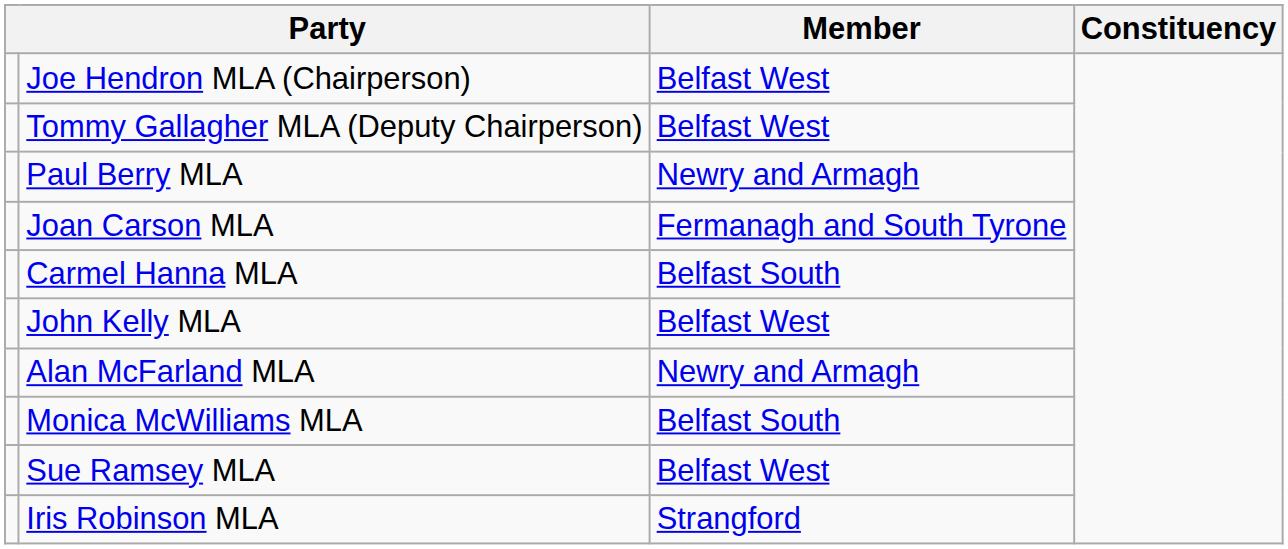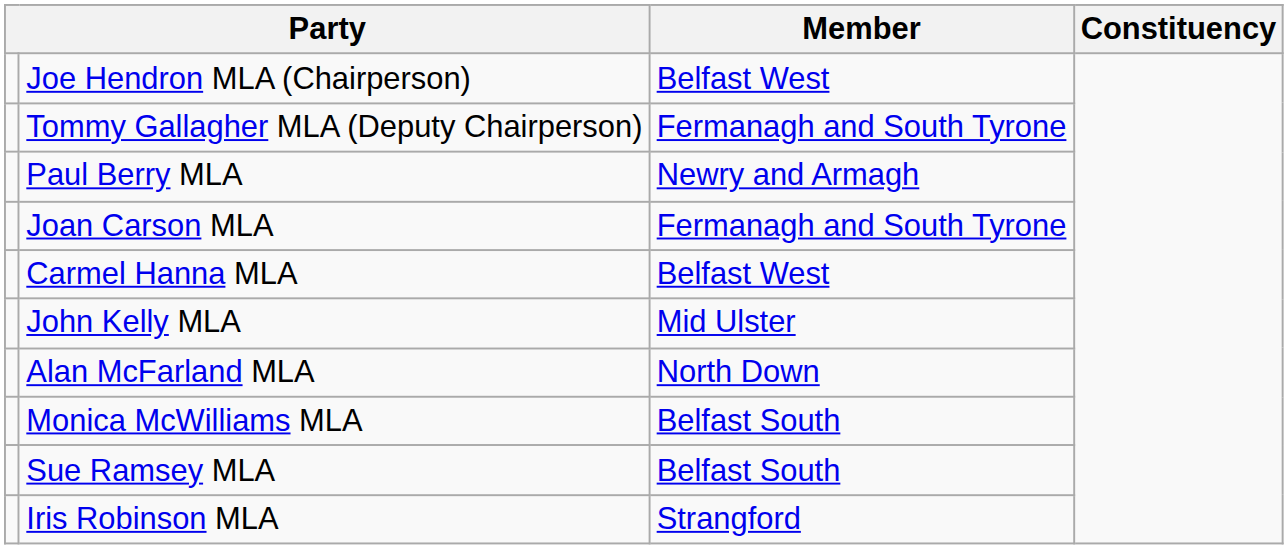Tommy Gallagher MLA (Deputy Chairperson) | Member: Belfast West -> Fermanagh and South Tyrone
Carmel Hanna MLA | Member: Belfast South -> Belfast West
John Kelly MLA | Member: Belfast West -> Mid Ulster
Alan McFarland MLA | Member: Newry and Armagh -> North Down
Sue Ramsey MLA | Member: Belfast West -> Belfast South
